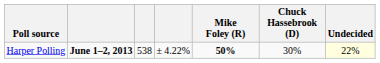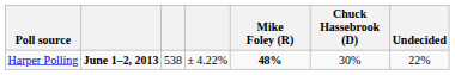Harper Polling | Mike Foley (R): 50% -> 48%
Harper Polling | Undecided: lightyellow background -> no background
